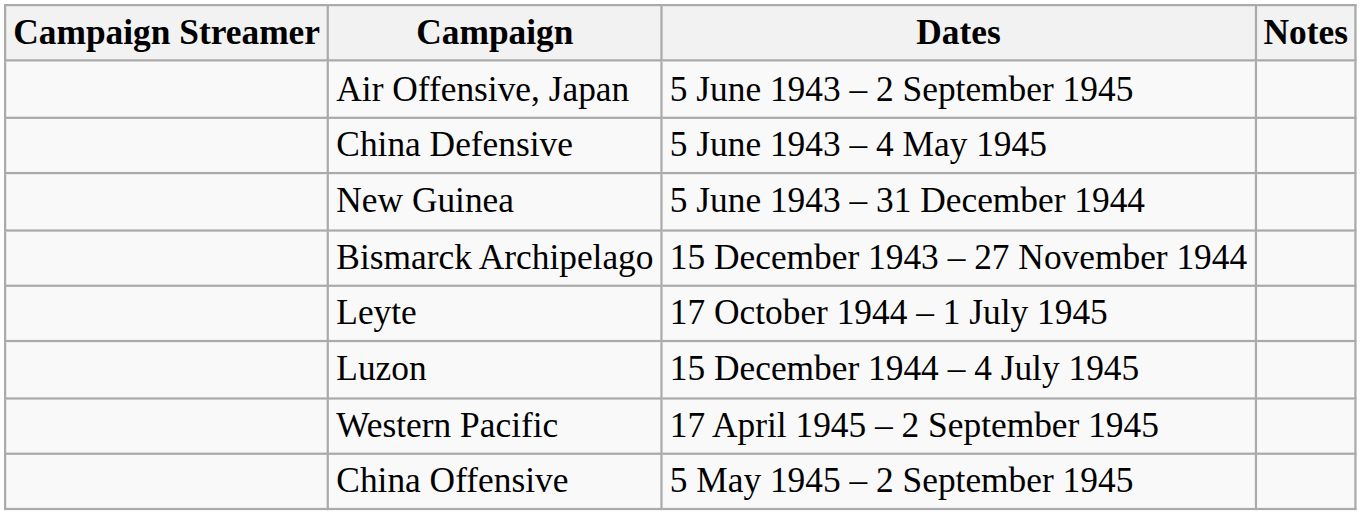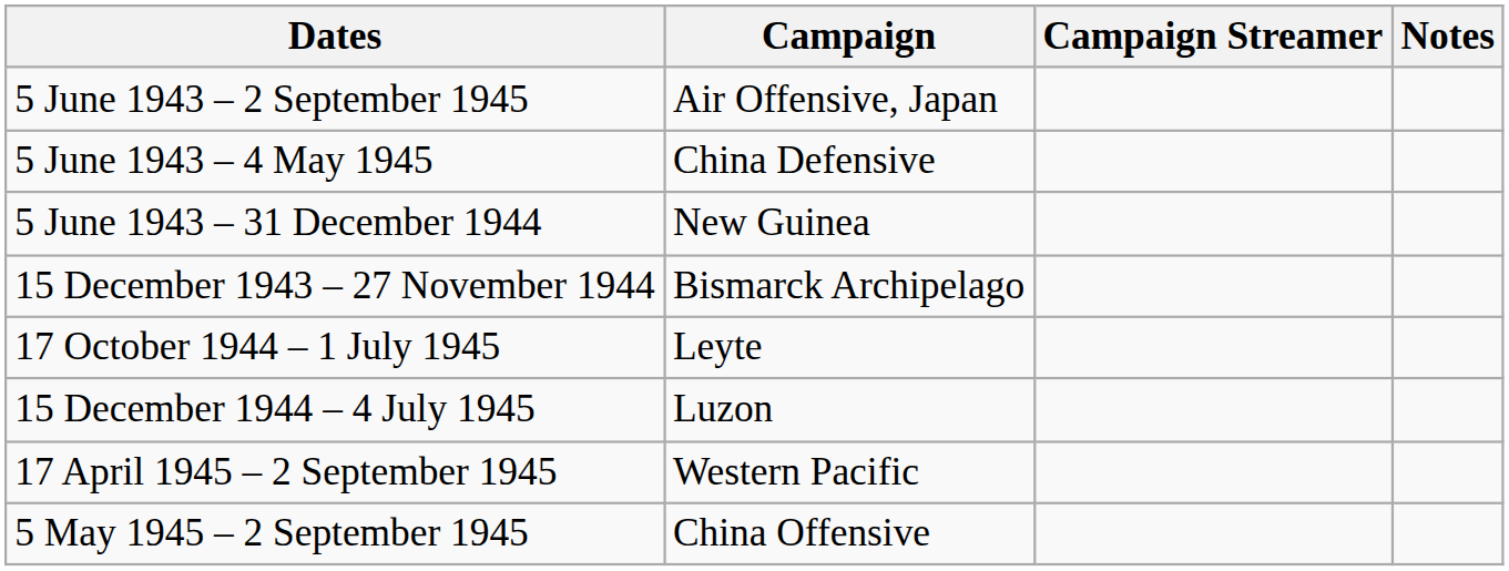columns swapped: Campaign Streamer <-> Dates
